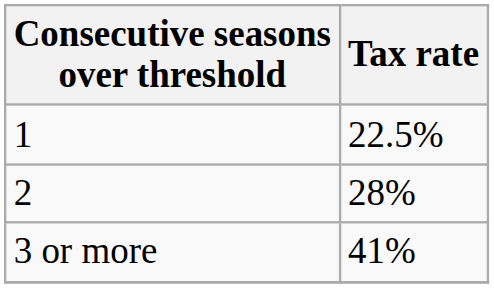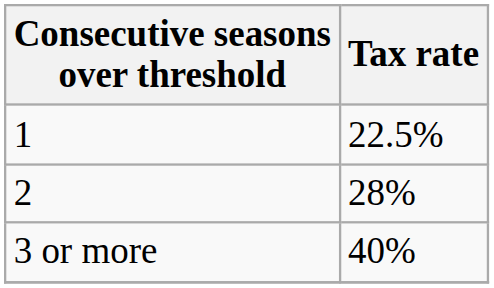3 or more | Tax rate: 41% -> 40%
